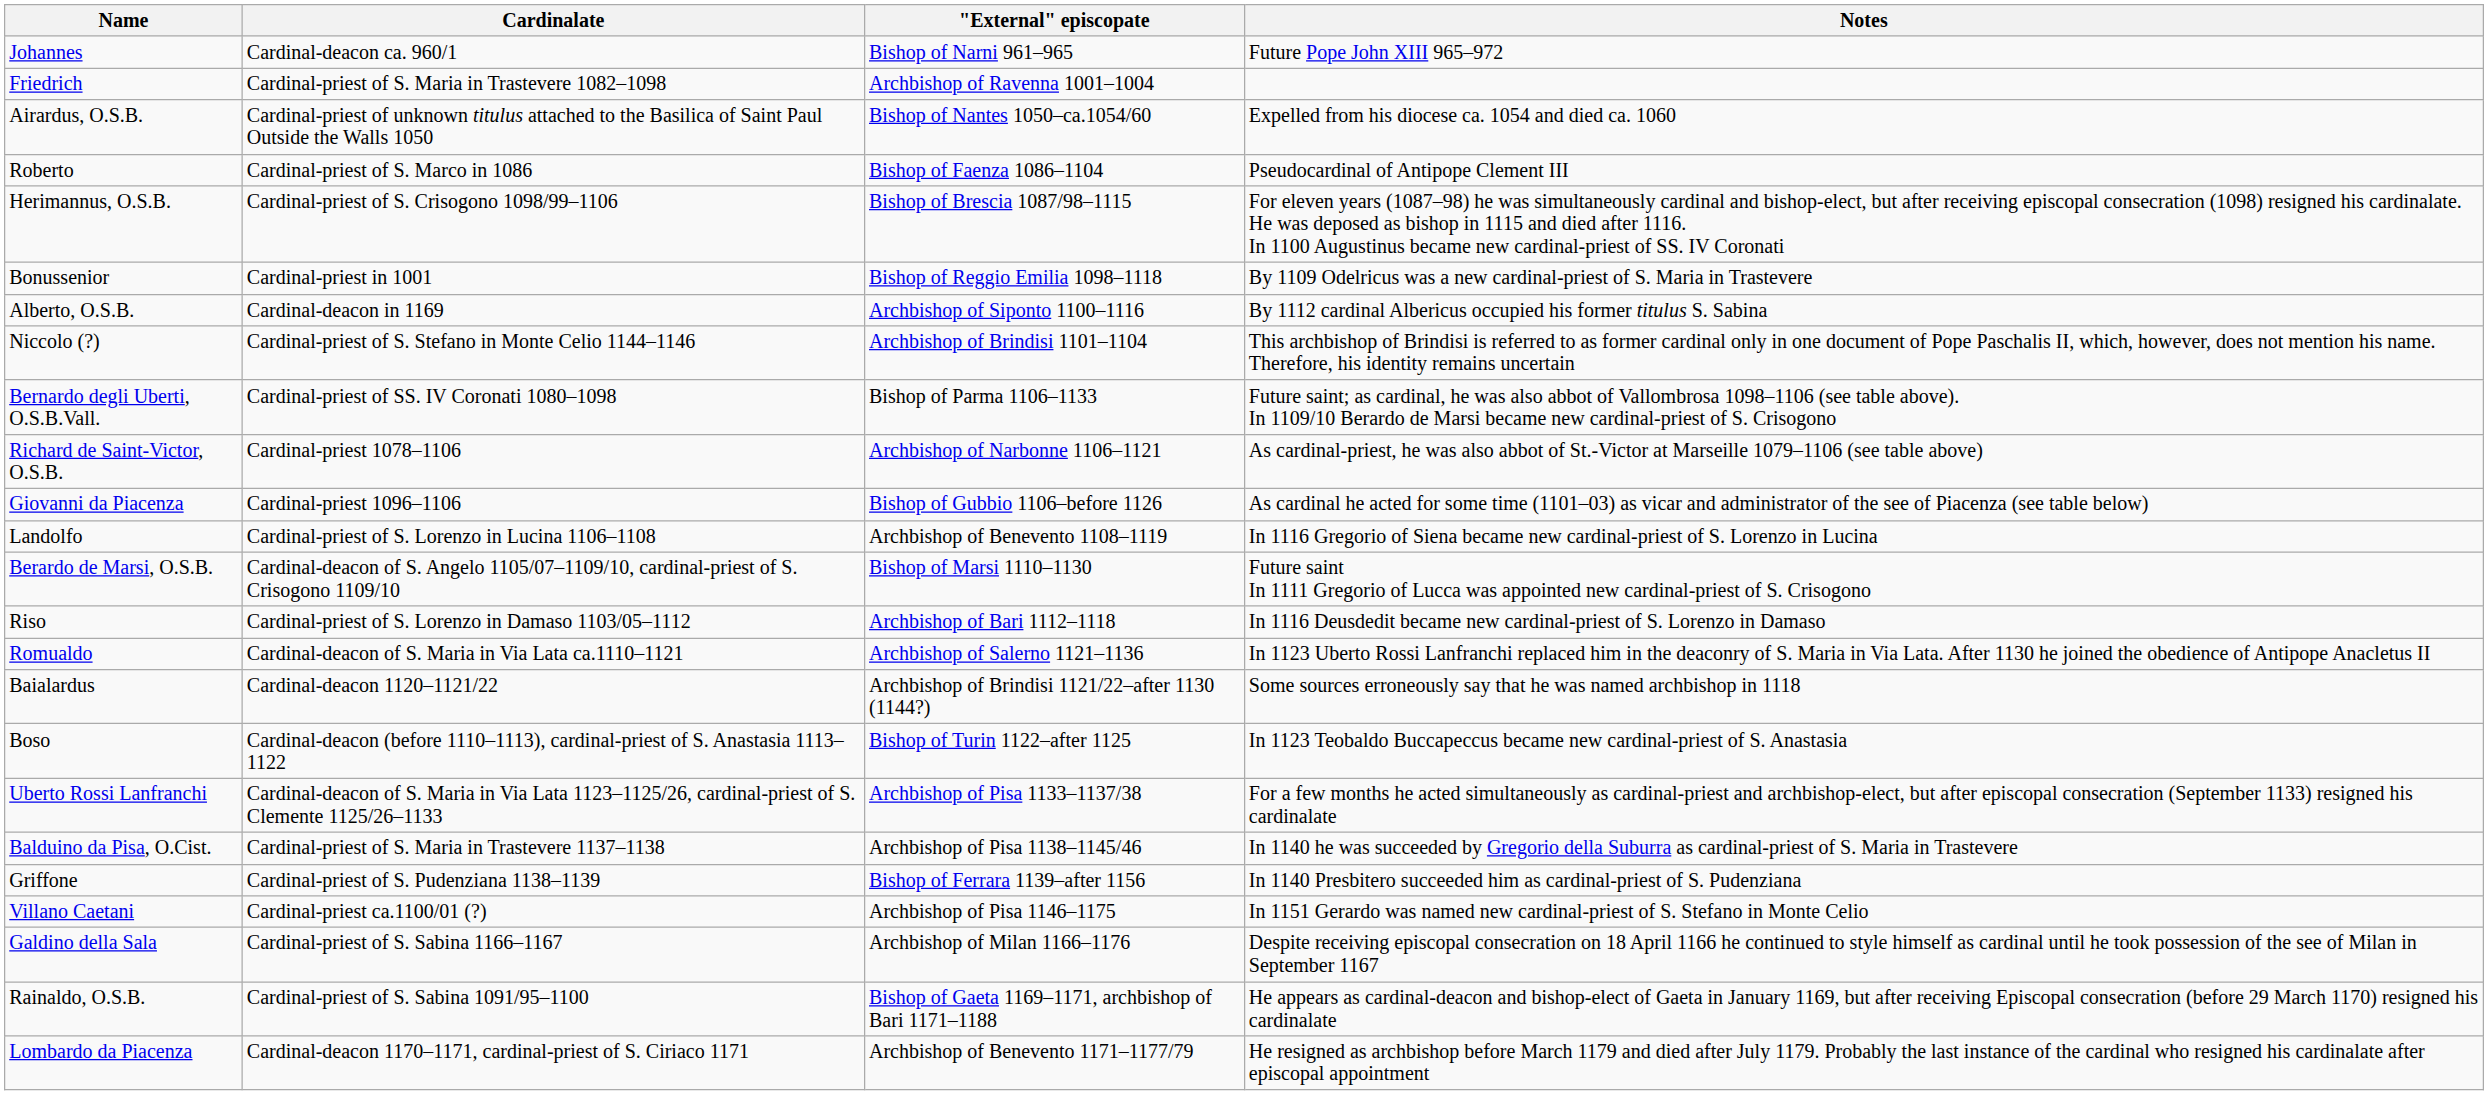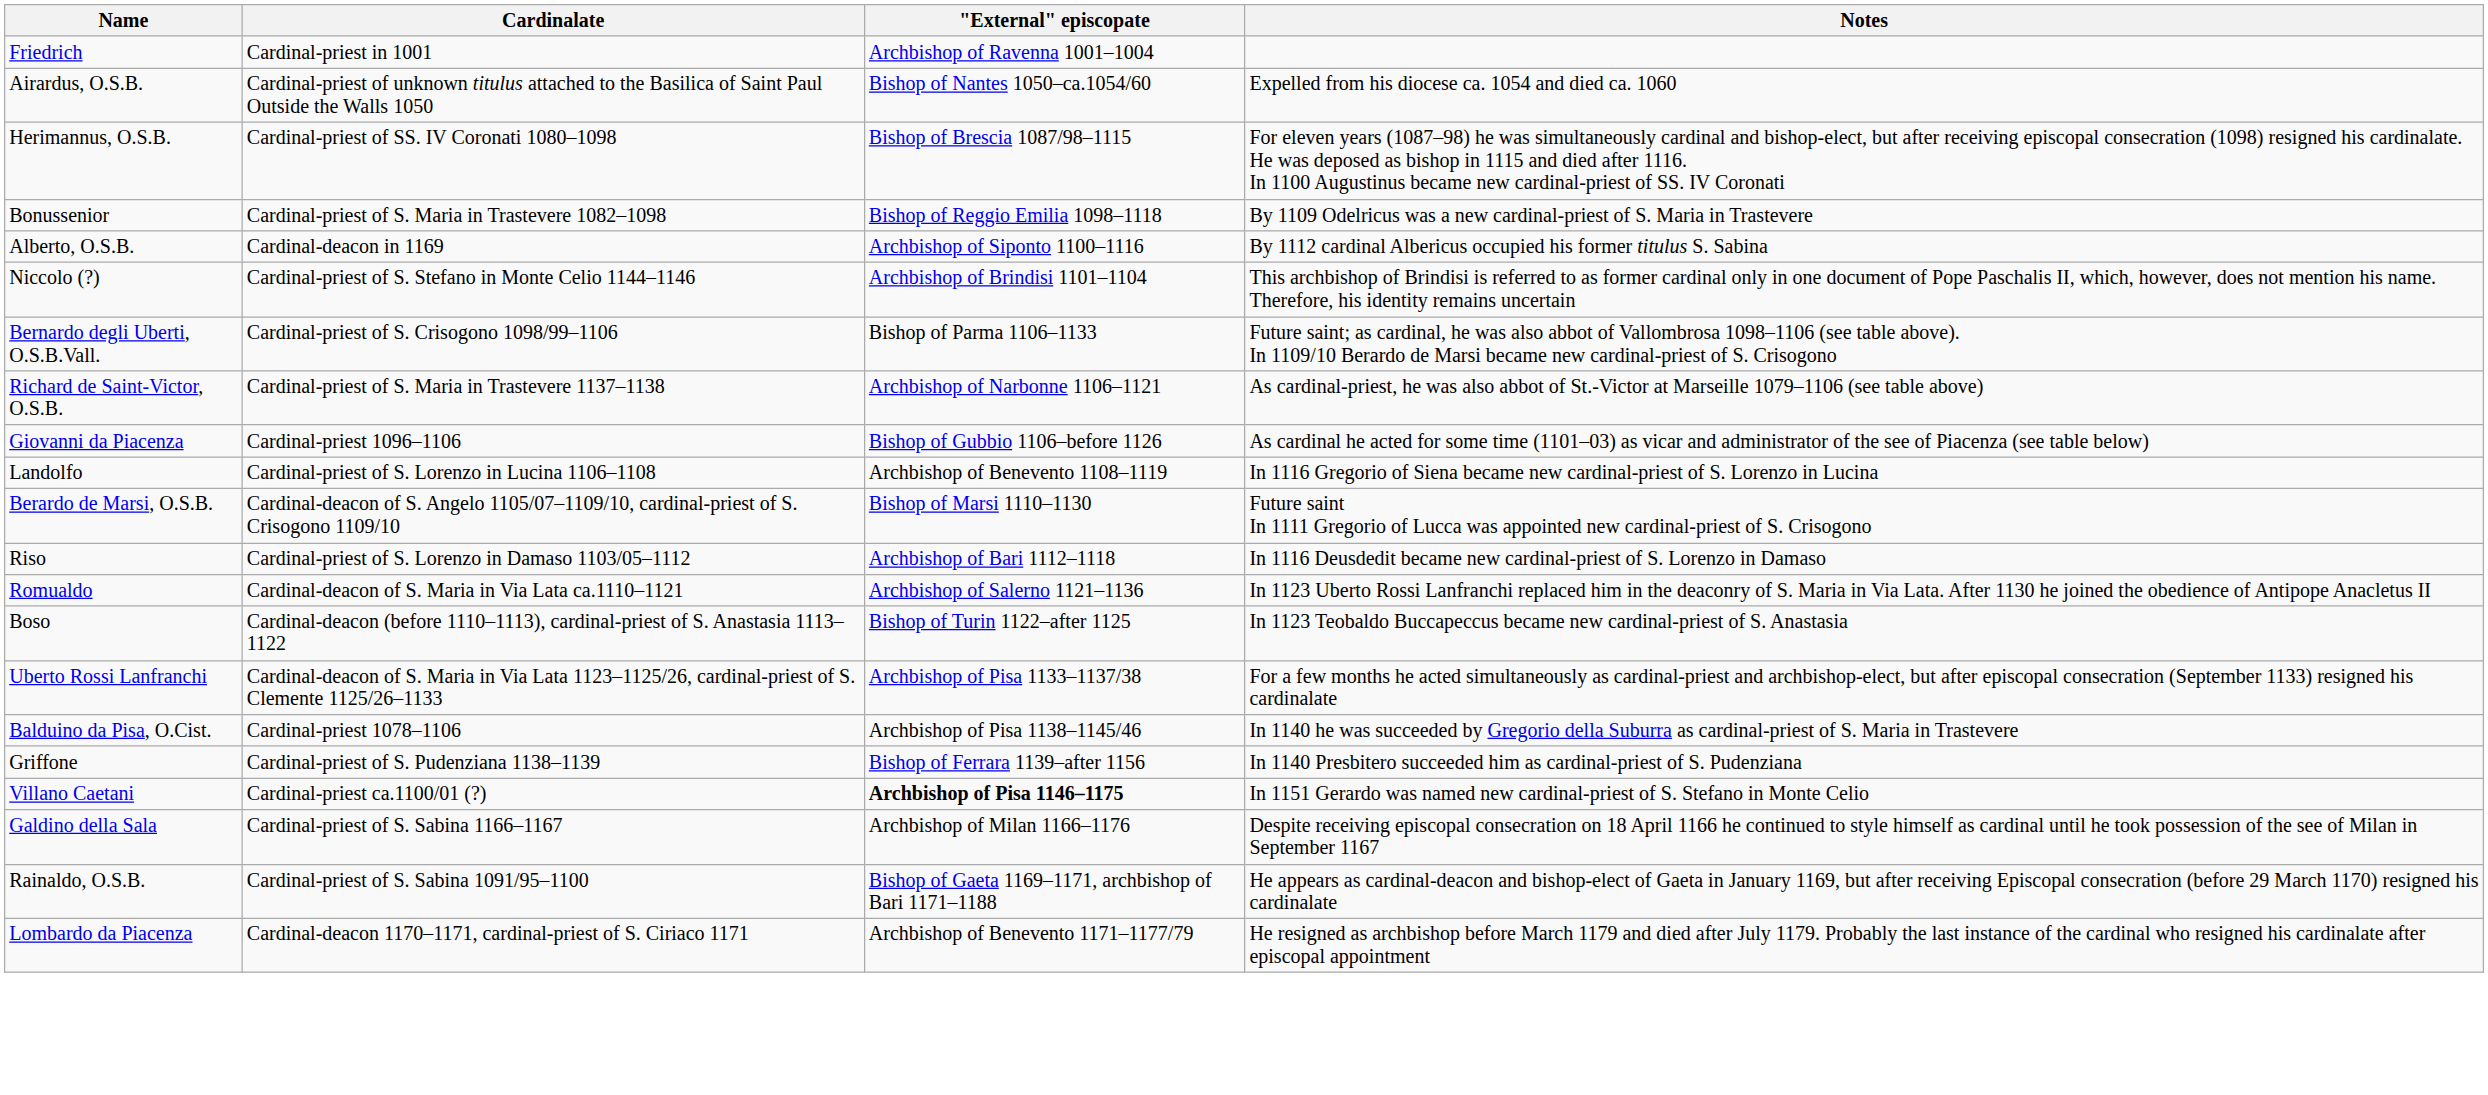- row: Johannes | Cardinal-deacon ca. 960/1 | Bishop of Narni 961–965 | Future Pope John XIII 965–972
Friedrich | Cardinalate: Cardinal-priest of S. Maria in Trastevere 1082–1098 -> Cardinal-priest in 1001
- row: Roberto | Cardinal-priest of S. Marco in 1086 | Bishop of Faenza 1086–1104 | Pseudocardinal of Antipope Clement III
Herimannus, O.S.B. | Cardinalate: Cardinal-priest of S. Crisogono 1098/99–1106 -> Cardinal-priest of SS. IV Coronati 1080–1098
Bonussenior | Cardinalate: Cardinal-priest in 1001 -> Cardinal-priest of S. Maria in Trastevere 1082–1098
Bernardo degli Uberti, O.S.B.Vall. | Cardinalate: Cardinal-priest of SS. IV Coronati 1080–1098 -> Cardinal-priest of S. Crisogono 1098/99–1106
Richard de Saint-Victor, O.S.B. | Cardinalate: Cardinal-priest 1078–1106 -> Cardinal-priest of S. Maria in Trastevere 1137–1138
- row: Baialardus | Cardinal-deacon 1120–1121/22 | Archbishop of Brindisi 1121/22–after 1130 (1144?) | Some sources erroneously say that he was named archbishop in 1118
Balduino da Pisa, O.Cist. | Cardinalate: Cardinal-priest of S. Maria in Trastevere 1137–1138 -> Cardinal-priest 1078–1106
Villano Caetani | "External" episcopate: normal -> bold
